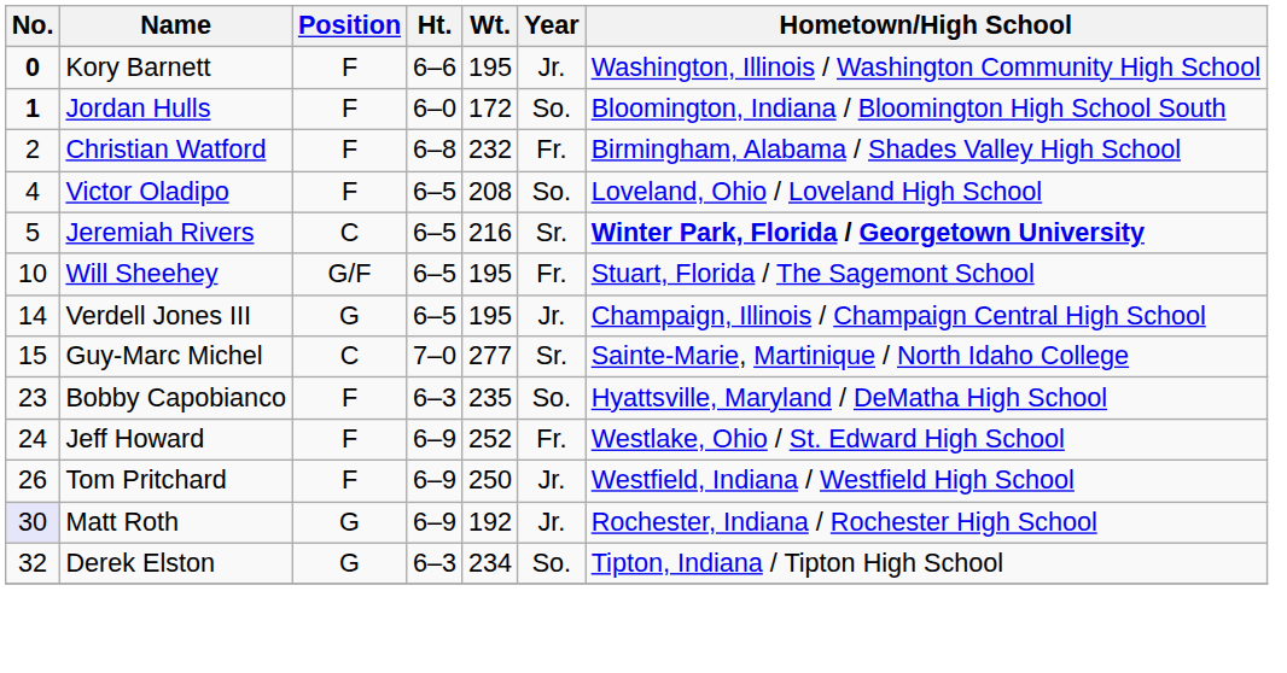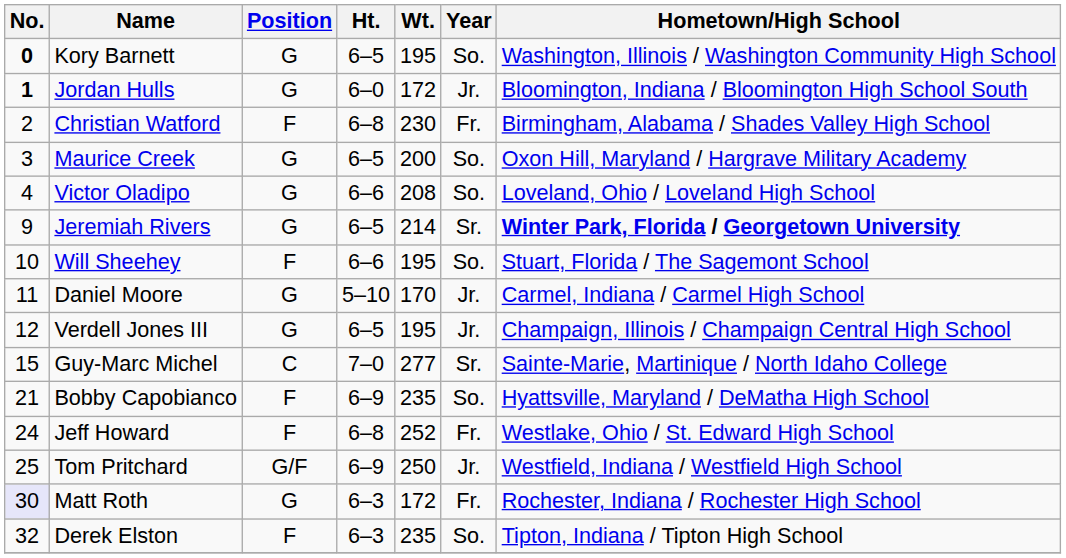Kory Barnett | Position: F -> G
Kory Barnett | Ht.: 6–6 -> 6–5
Kory Barnett | Year: Jr. -> So.
Jordan Hulls | Position: F -> G
Jordan Hulls | Year: So. -> Jr.
Christian Watford | Wt.: 232 -> 230
+ row: 3 | Maurice Creek | G | 6–5 | 200 | So. | Oxon Hill, Maryland / Hargrave Military Academy
Victor Oladipo | Position: F -> G
Victor Oladipo | Ht.: 6–5 -> 6–6
Jeremiah Rivers | No.: 5 -> 9
Jeremiah Rivers | Position: C -> G
Jeremiah Rivers | Wt.: 216 -> 214
Will Sheehey | Position: G/F -> F
Will Sheehey | Ht.: 6–5 -> 6–6
Will Sheehey | Year: Fr. -> So.
+ row: 11 | Daniel Moore | G | 5–10 | 170 | Jr. | Carmel, Indiana / Carmel High School
Verdell Jones III | No.: 14 -> 12
Bobby Capobianco | No.: 23 -> 21
Bobby Capobianco | Ht.: 6–3 -> 6–9
Jeff Howard | Ht.: 6–9 -> 6–8
Tom Pritchard | No.: 26 -> 25
Tom Pritchard | Position: F -> G/F
Matt Roth | Ht.: 6–9 -> 6–3
Matt Roth | Wt.: 192 -> 172
Matt Roth | Year: Jr. -> Fr.
Derek Elston | Position: G -> F
Derek Elston | Wt.: 234 -> 235
